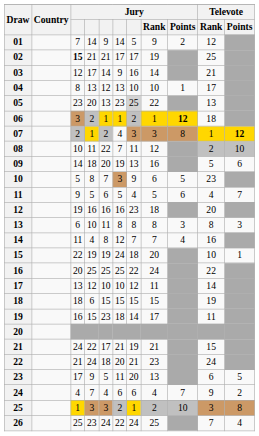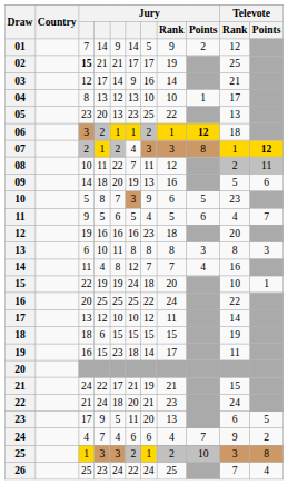05 | column 7: lightgrey background -> no background
08 | Televote / Points: 10 -> 11
